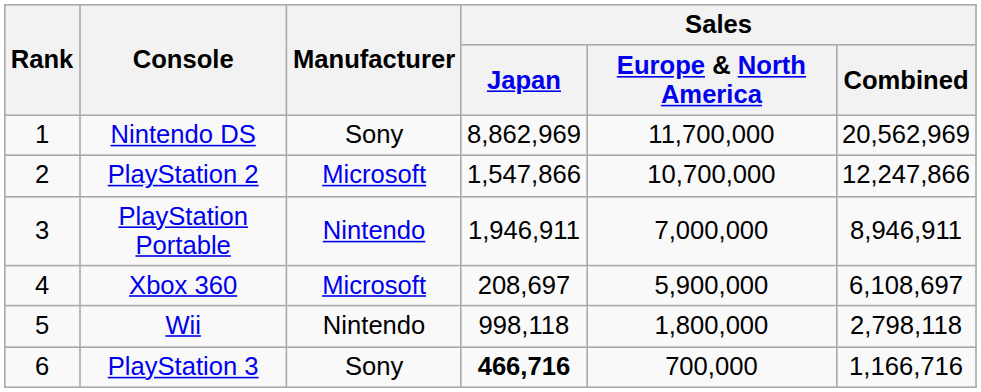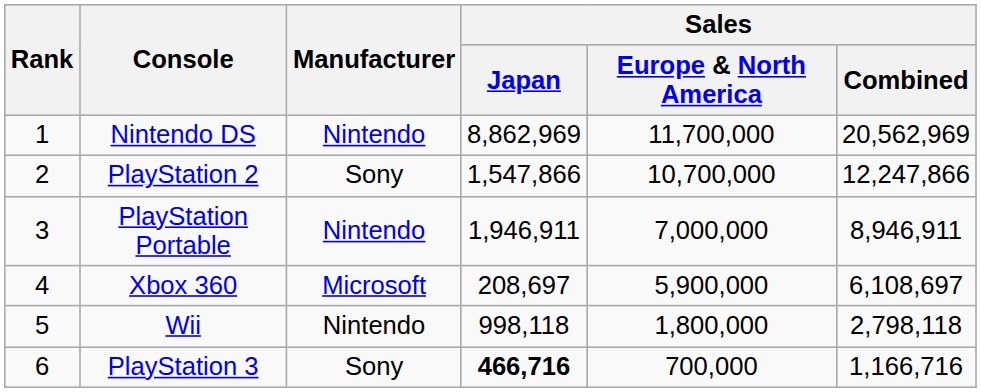Nintendo DS | Manufacturer: Sony -> Nintendo
PlayStation 2 | Manufacturer: Microsoft -> Sony
